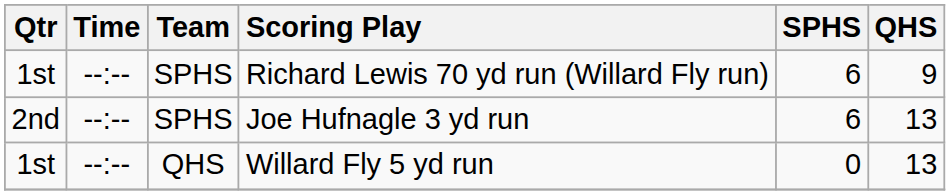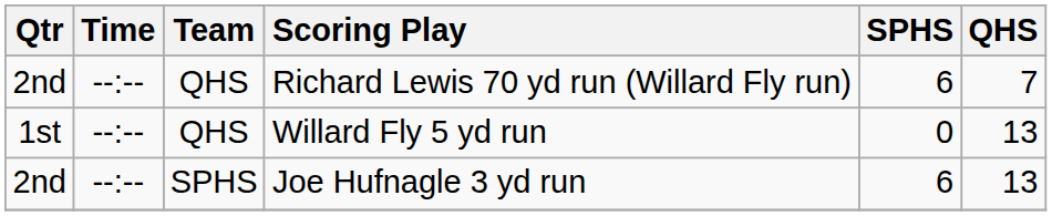Richard Lewis 70 yd run (Willard Fly run) | Qtr: 1st -> 2nd
Richard Lewis 70 yd run (Willard Fly run) | Team: SPHS -> QHS
Richard Lewis 70 yd run (Willard Fly run) | QHS: 9 -> 7
rows swapped: Willard Fly 5 yd run <-> Joe Hufnagle 3 yd run
